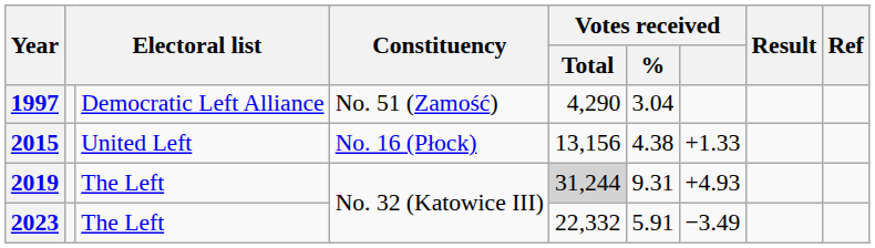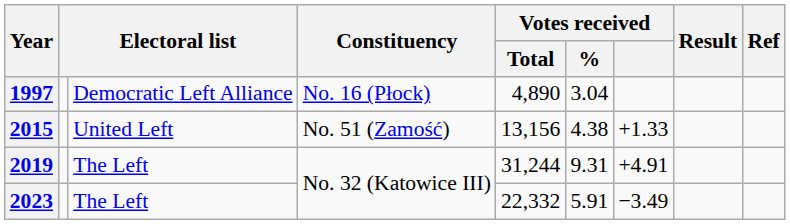1997 | Constituency: No. 51 (Zamość) -> No. 16 (Płock)
1997 | Votes received / Total: 4,290 -> 4,890
2015 | Constituency: No. 16 (Płock) -> No. 51 (Zamość)
2019 | Votes received / Total: lightgrey background -> no background
2019 | Votes received: +4.93 -> +4.91
